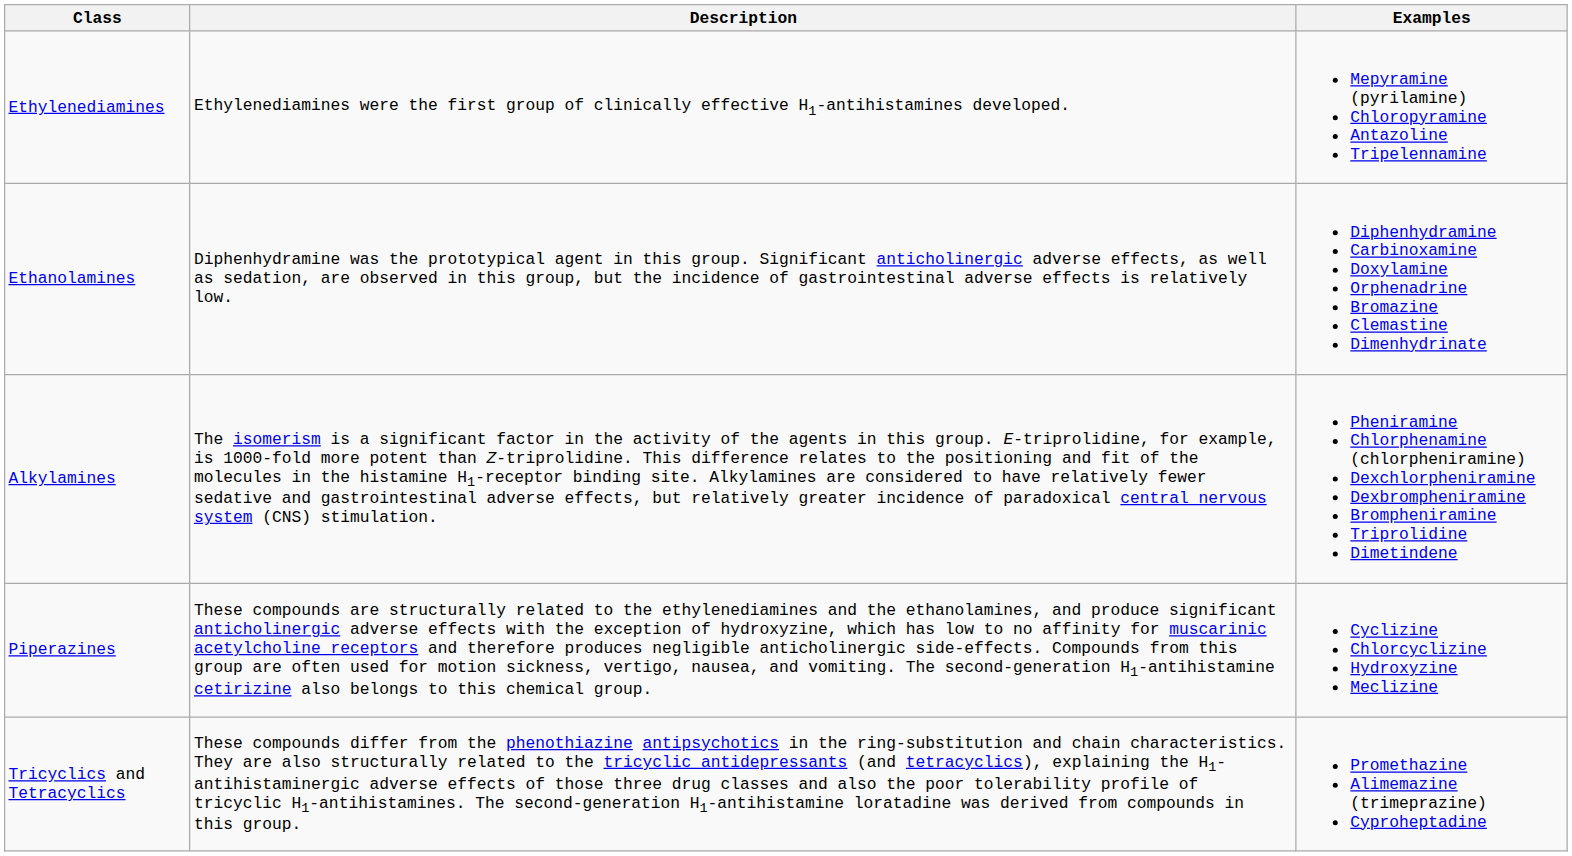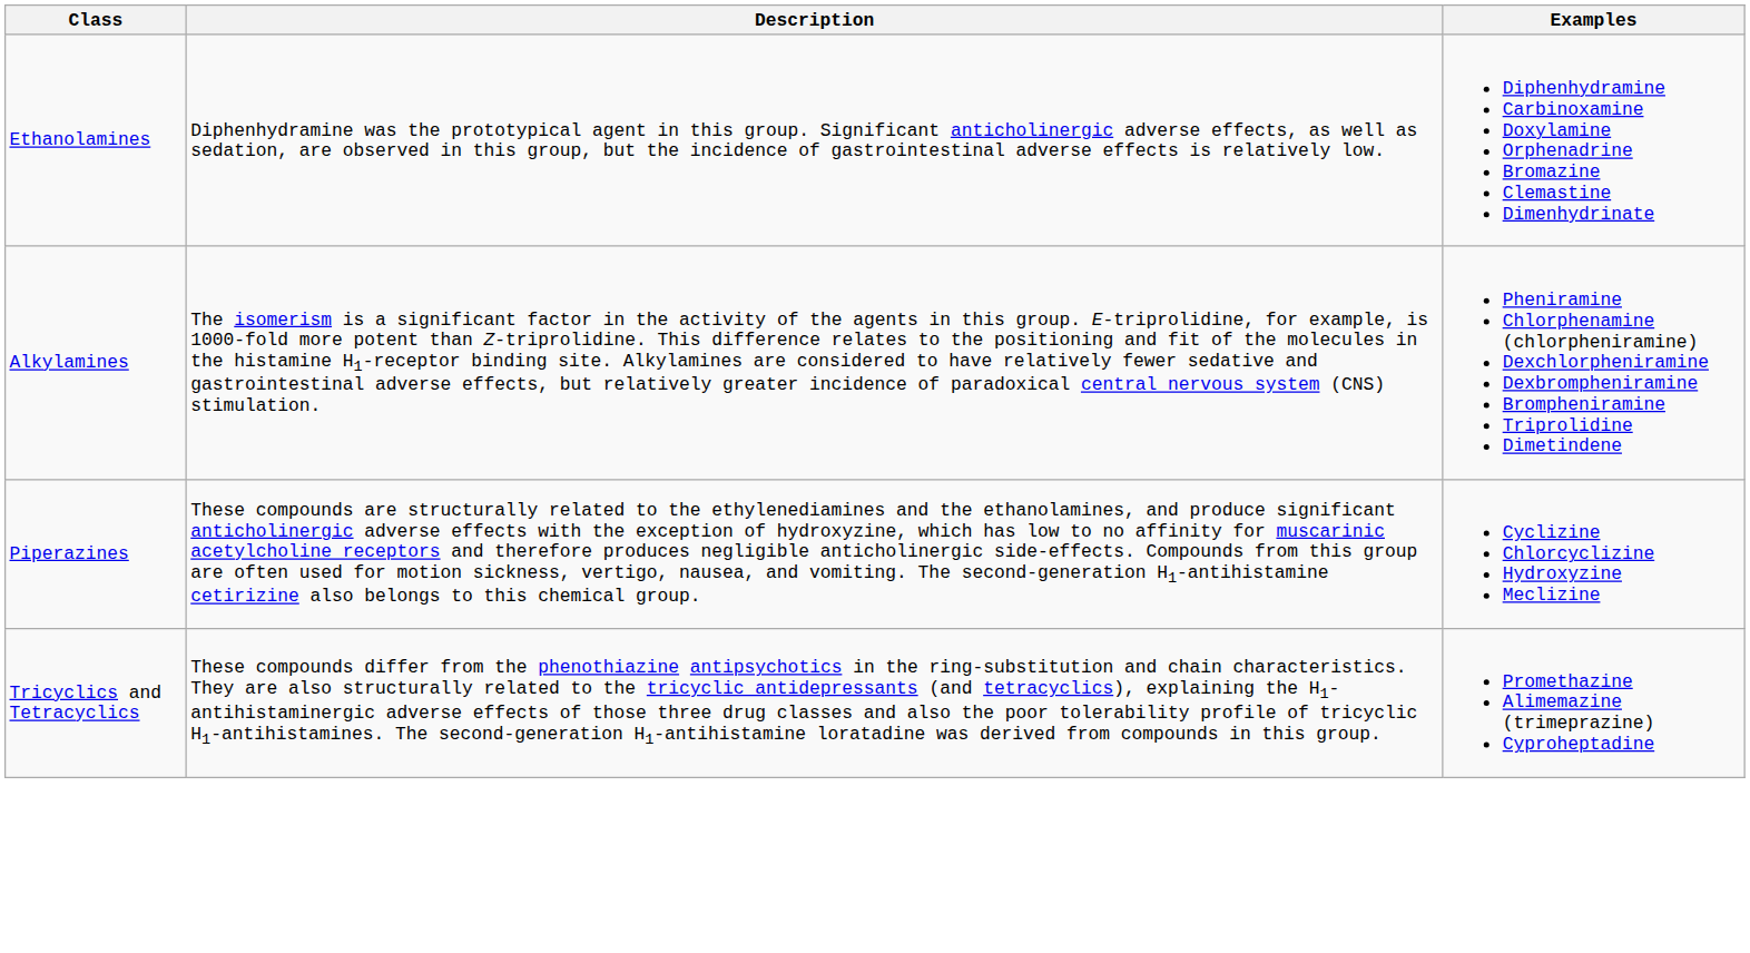- row: Ethylenediamines | Ethylenediamines were the first group of clinically effective H1-antihistamines developed. | Mepyramine (pyrilamine) Chloropyramine Antazoline Tripelennamine
